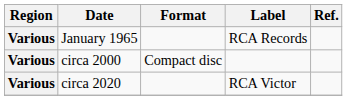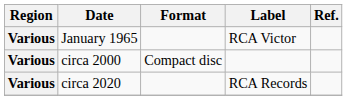January 1965 | Label: RCA Records -> RCA Victor
circa 2020 | Label: RCA Victor -> RCA Records
